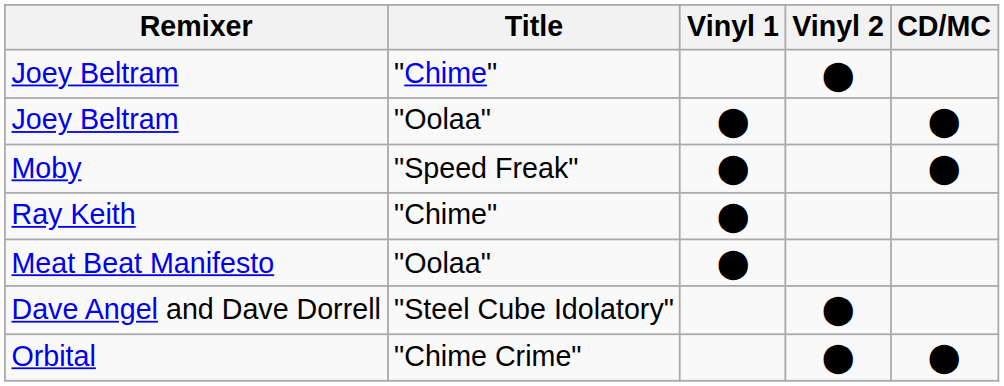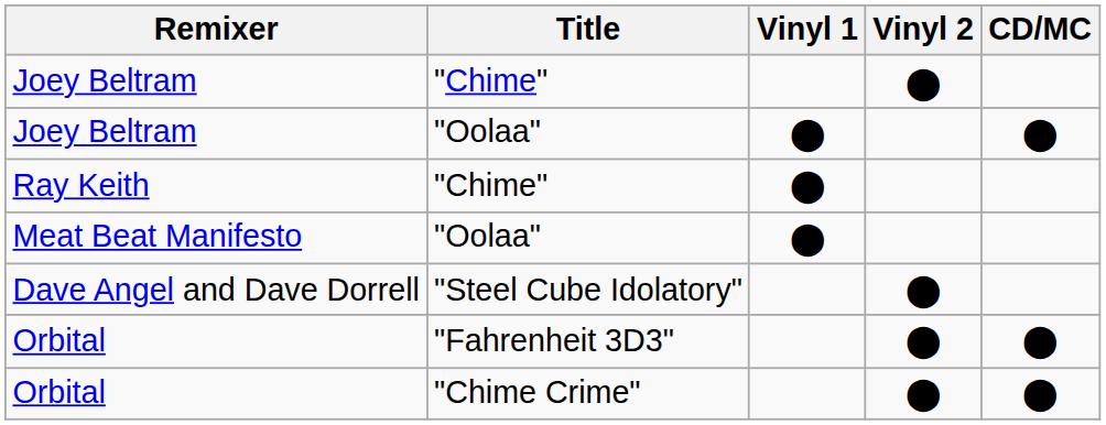- row: Moby | "Speed Freak" | ⬤ | ⬤
+ row: Orbital | "Fahrenheit 3D3" | ⬤ | ⬤
